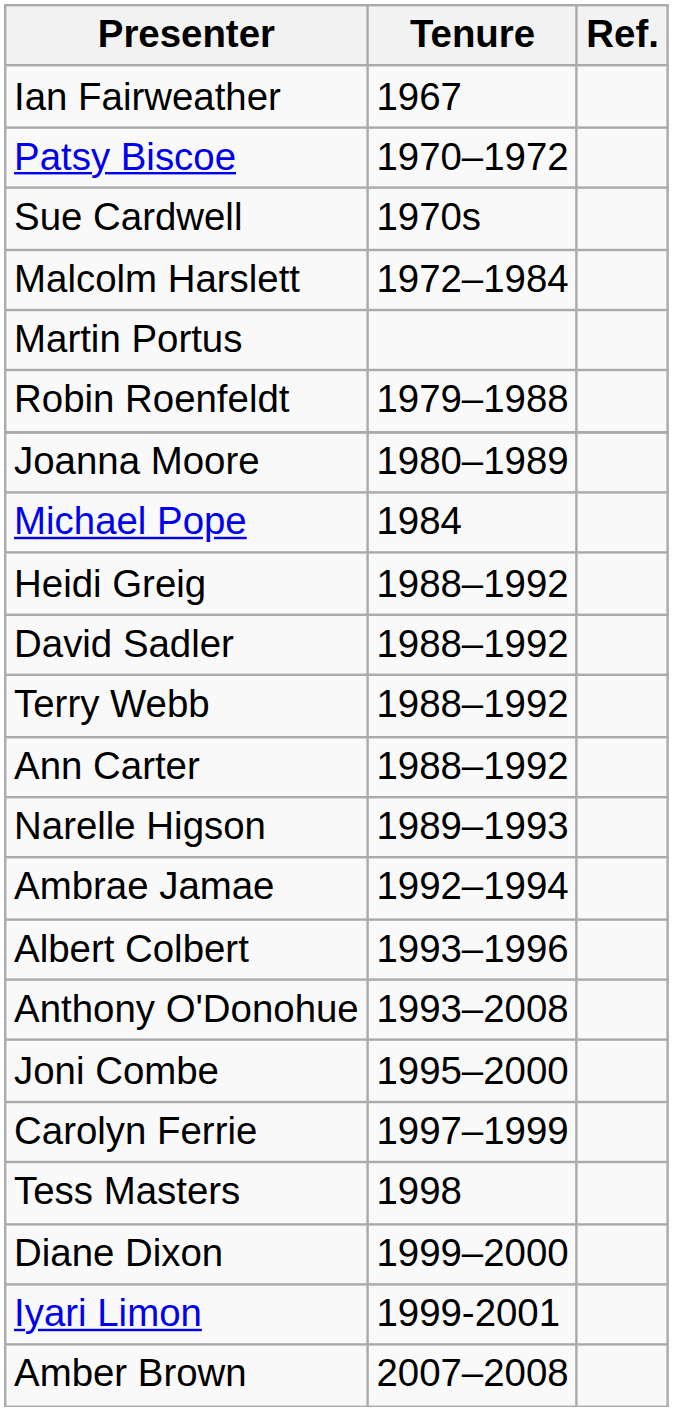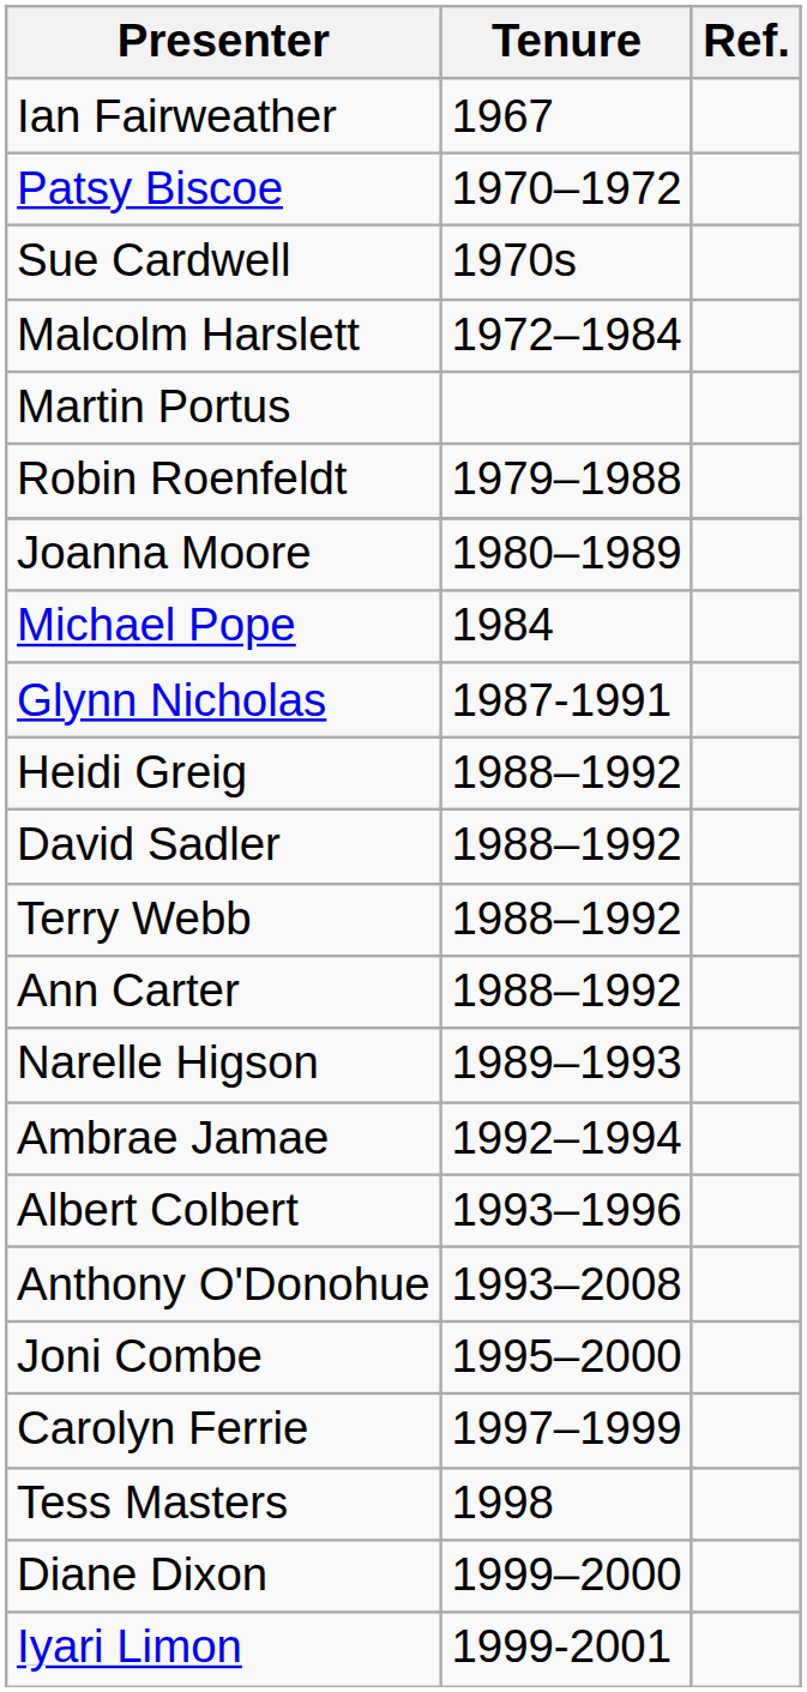+ row: Glynn Nicholas | 1987-1991
- row: Amber Brown | 2007–2008
